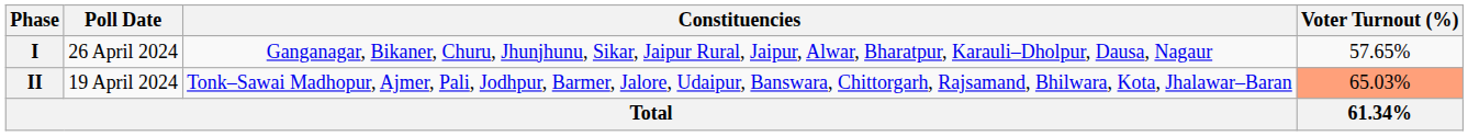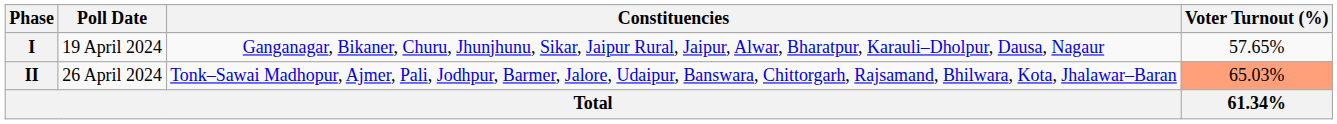I | Poll Date: 26 April 2024 -> 19 April 2024
II | Poll Date: 19 April 2024 -> 26 April 2024
